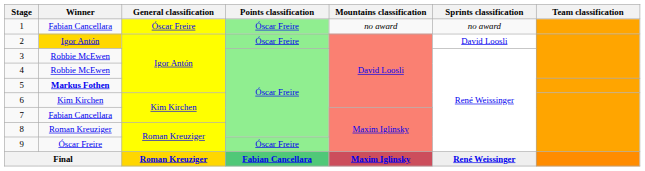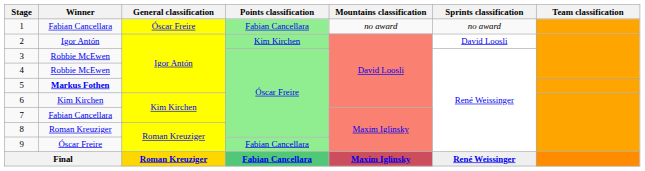1 | Points classification: Óscar Freire -> Fabian Cancellara
2 | Winner: gold background -> no background
2 | Points classification: Óscar Freire -> Kim Kirchen
9 | Points classification: Óscar Freire -> Fabian Cancellara
